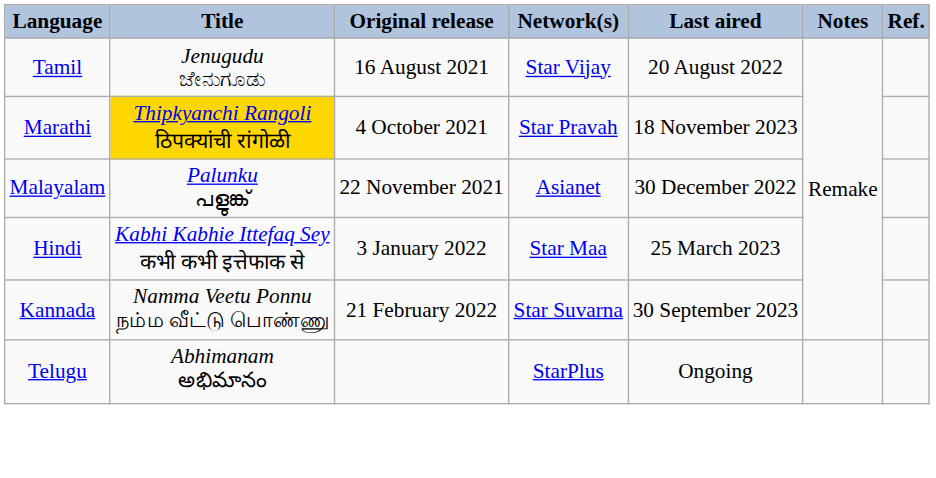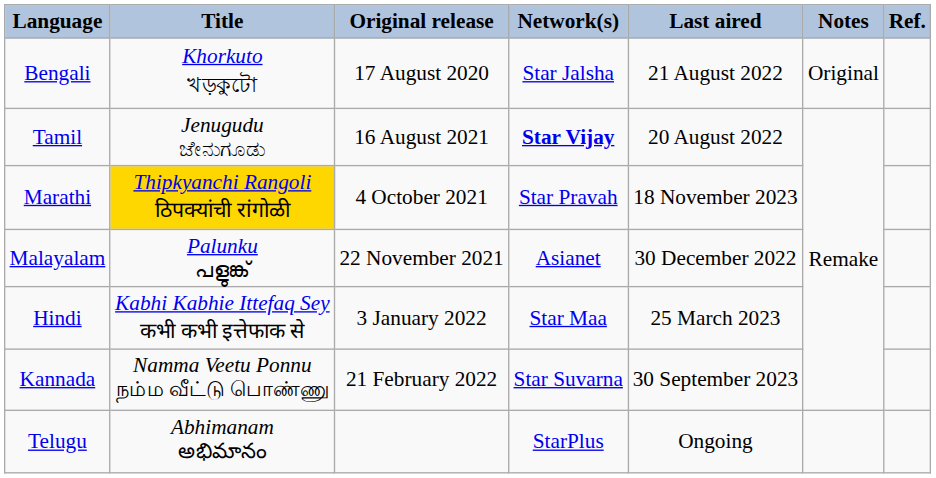+ row: Bengali | Khorkuto খড়কুটো | 17 August 2020 | Star Jalsha | 21 August 2022 | Original
Tamil | Network(s): normal -> bold
